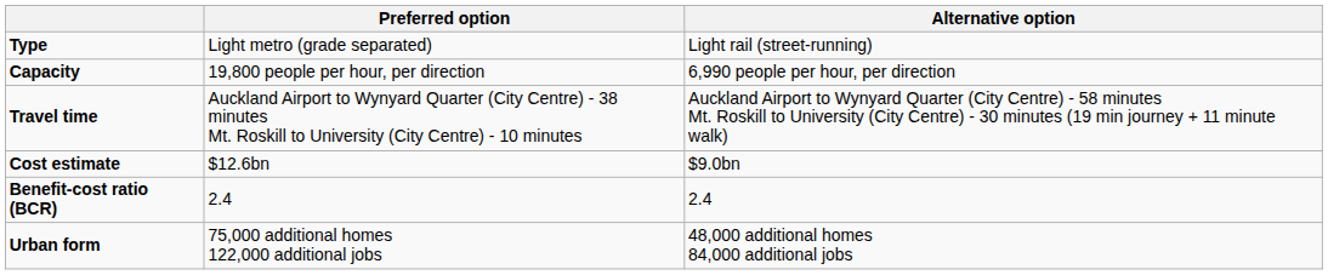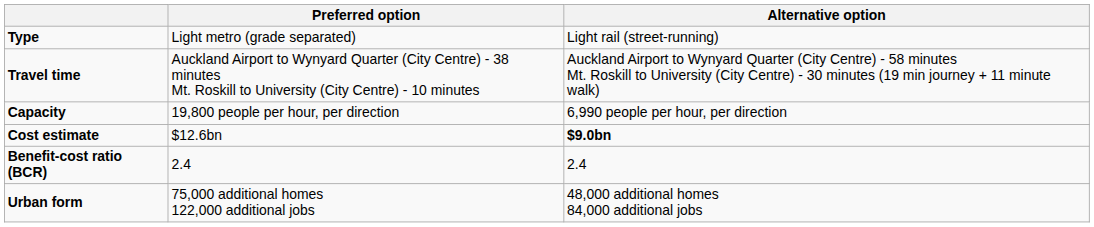rows swapped: Capacity <-> Travel time
Cost estimate | Alternative option: normal -> bold
